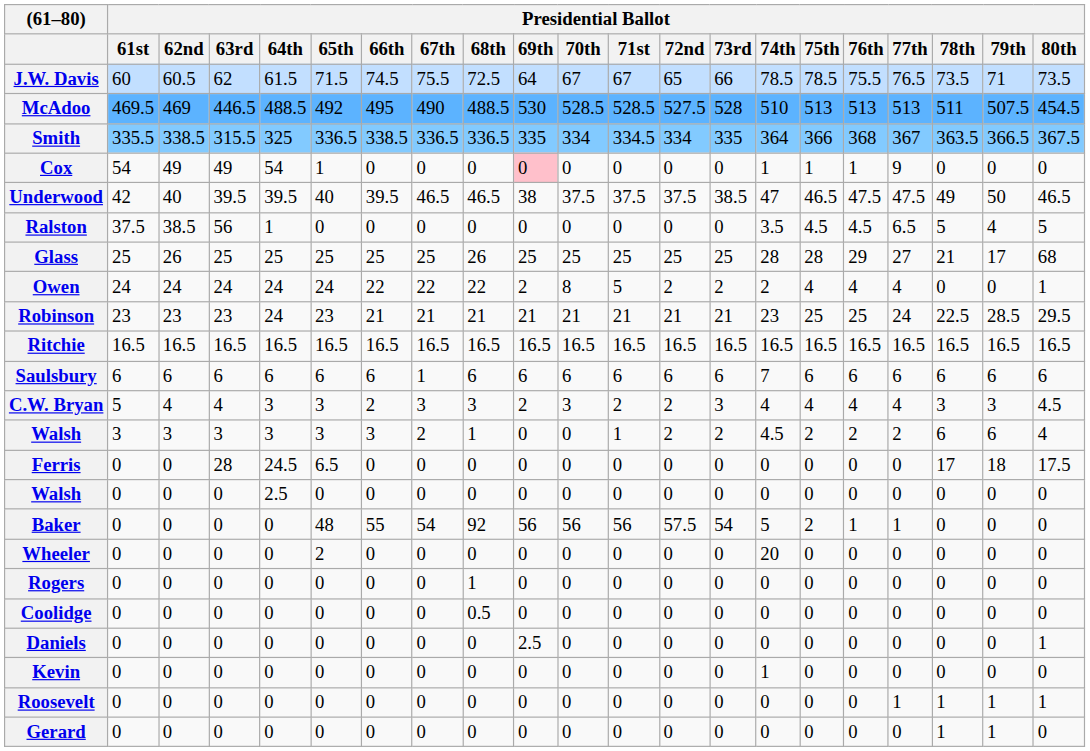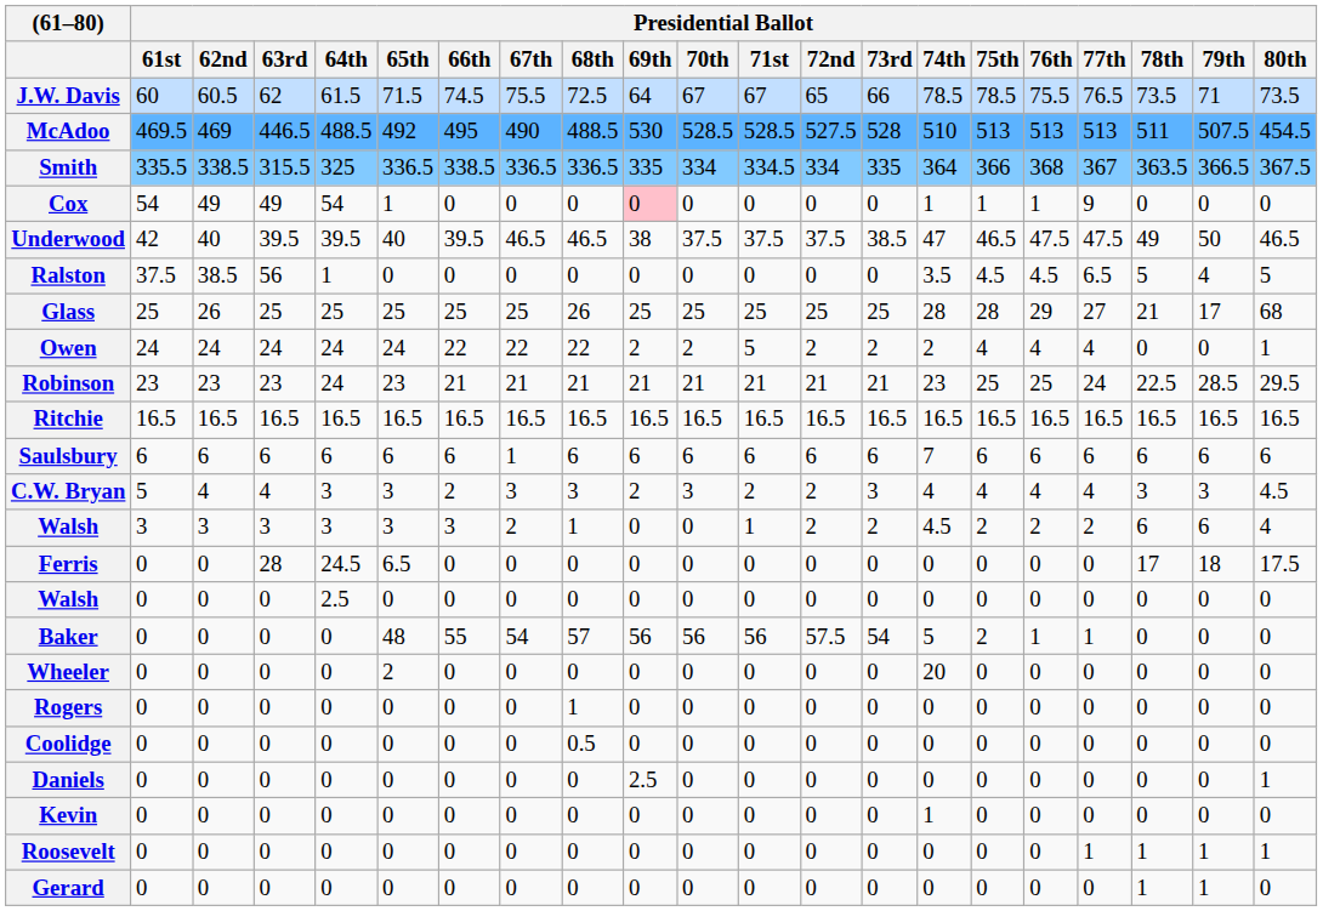Owen | Presidential Ballot / 70th: 8 -> 2
Baker | Presidential Ballot / 68th: 92 -> 57
